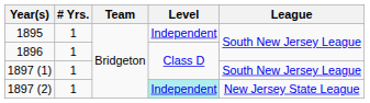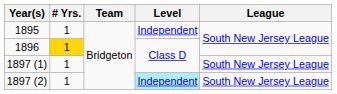1896 | # Yrs.: no background -> gold background
1897 (2) | League: New Jersey State League -> South New Jersey League
